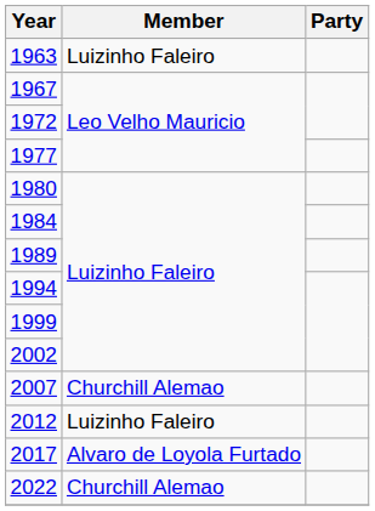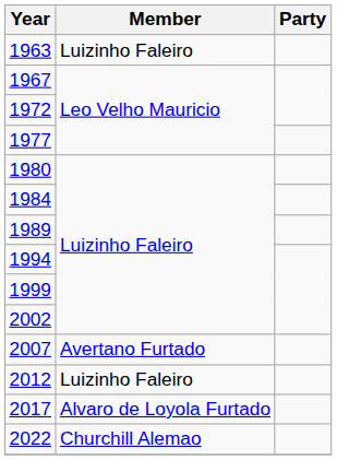2007 | Member: Churchill Alemao -> Avertano Furtado
